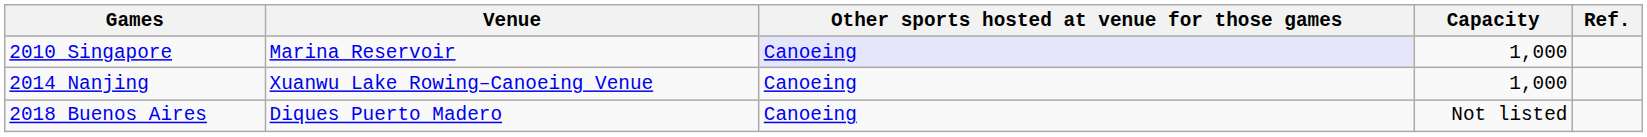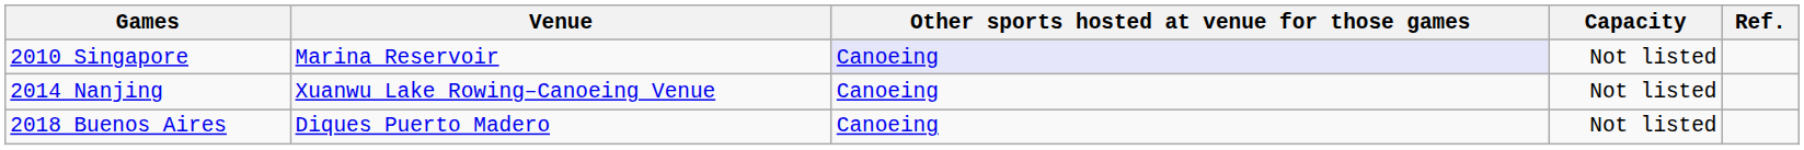2010 Singapore | Capacity: 1,000 -> Not listed
2014 Nanjing | Capacity: 1,000 -> Not listed
